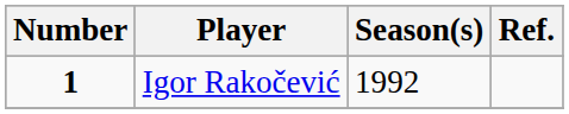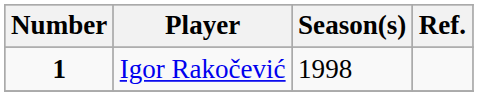Igor Rakočević | Season(s): 1992 -> 1998
